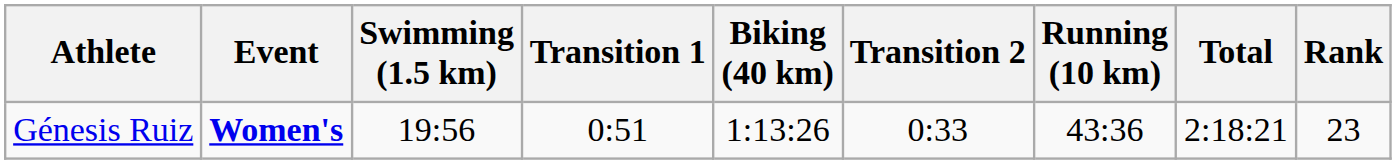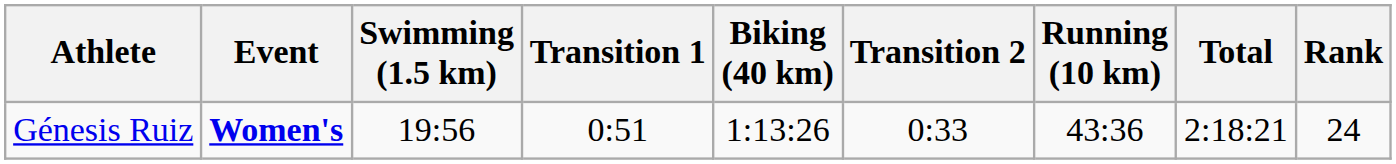Génesis Ruiz | Rank: 23 -> 24
